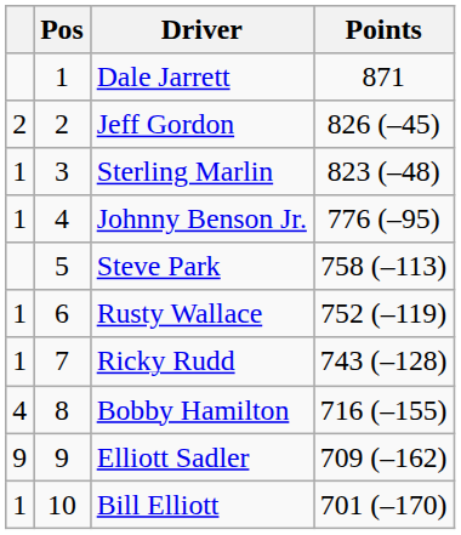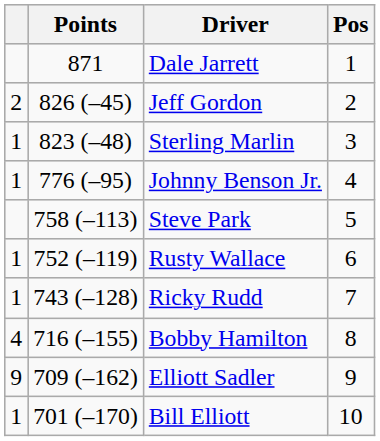columns swapped: Pos <-> Points
